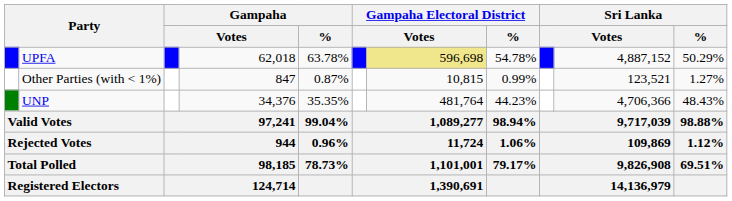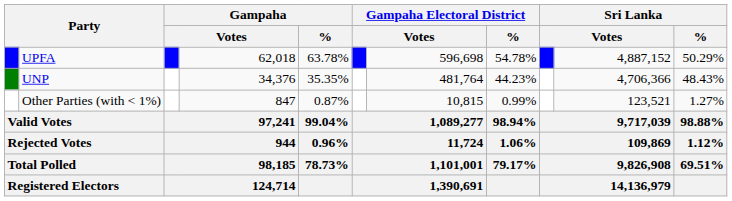UPFA | column 7: khaki background -> no background
rows swapped: UNP <-> Other Parties (with < 1%)
